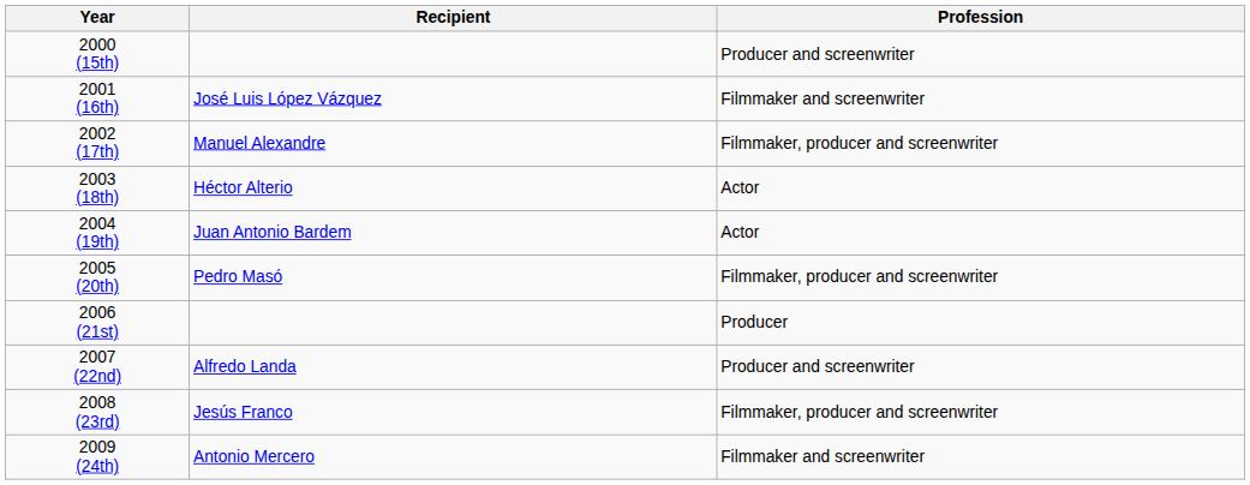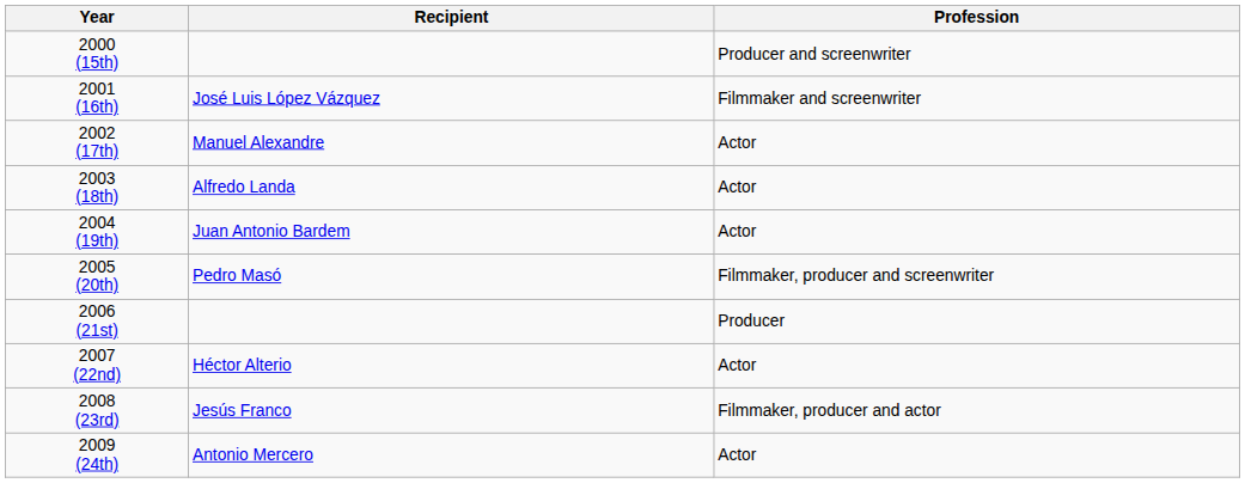2002 (17th) | Profession: Filmmaker, producer and screenwriter -> Actor
2003 (18th) | Recipient: Héctor Alterio -> Alfredo Landa
2007 (22nd) | Recipient: Alfredo Landa -> Héctor Alterio
2007 (22nd) | Profession: Producer and screenwriter -> Actor
2008 (23rd) | Profession: Filmmaker, producer and screenwriter -> Filmmaker, producer and actor
2009 (24th) | Profession: Filmmaker and screenwriter -> Actor
